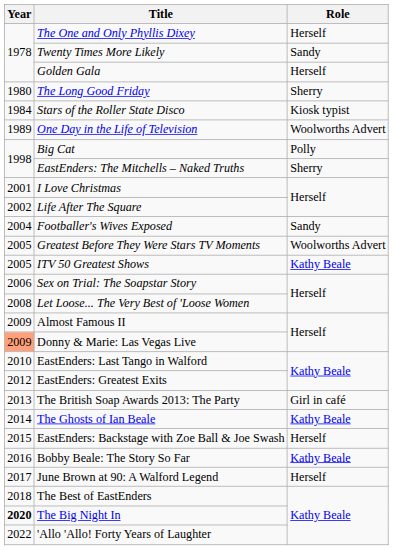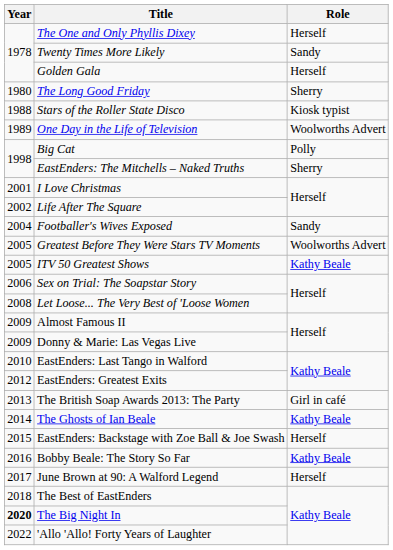Stars of the Roller State Disco | Year: 1984 -> 1988
Donny & Marie: Las Vegas Live | Year: lightsalmon background -> no background
